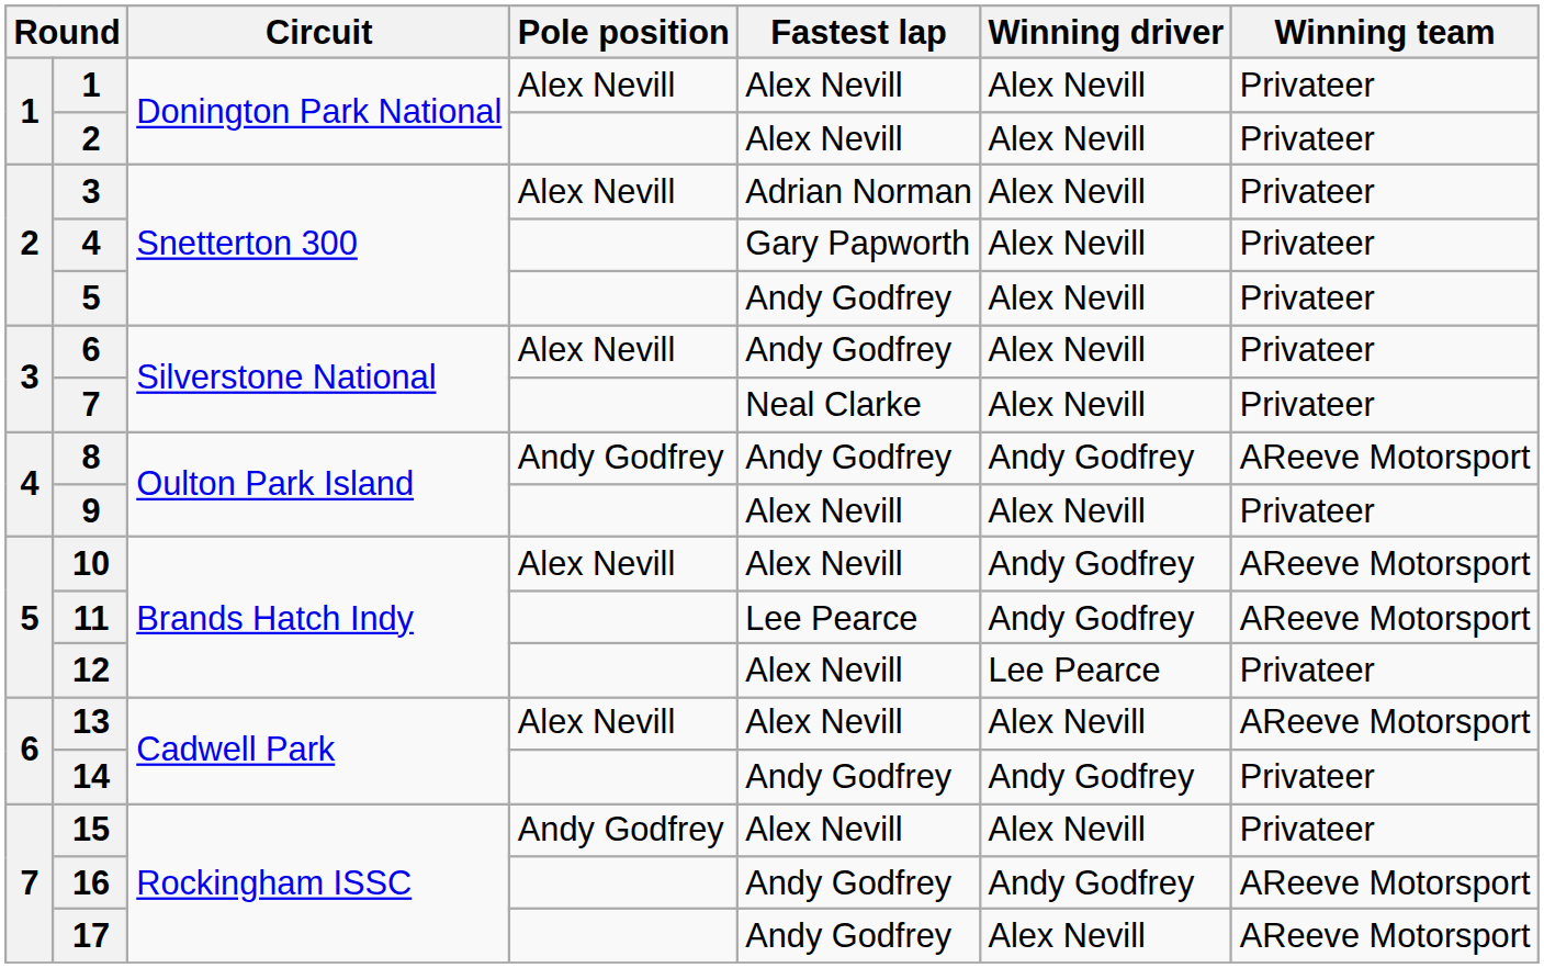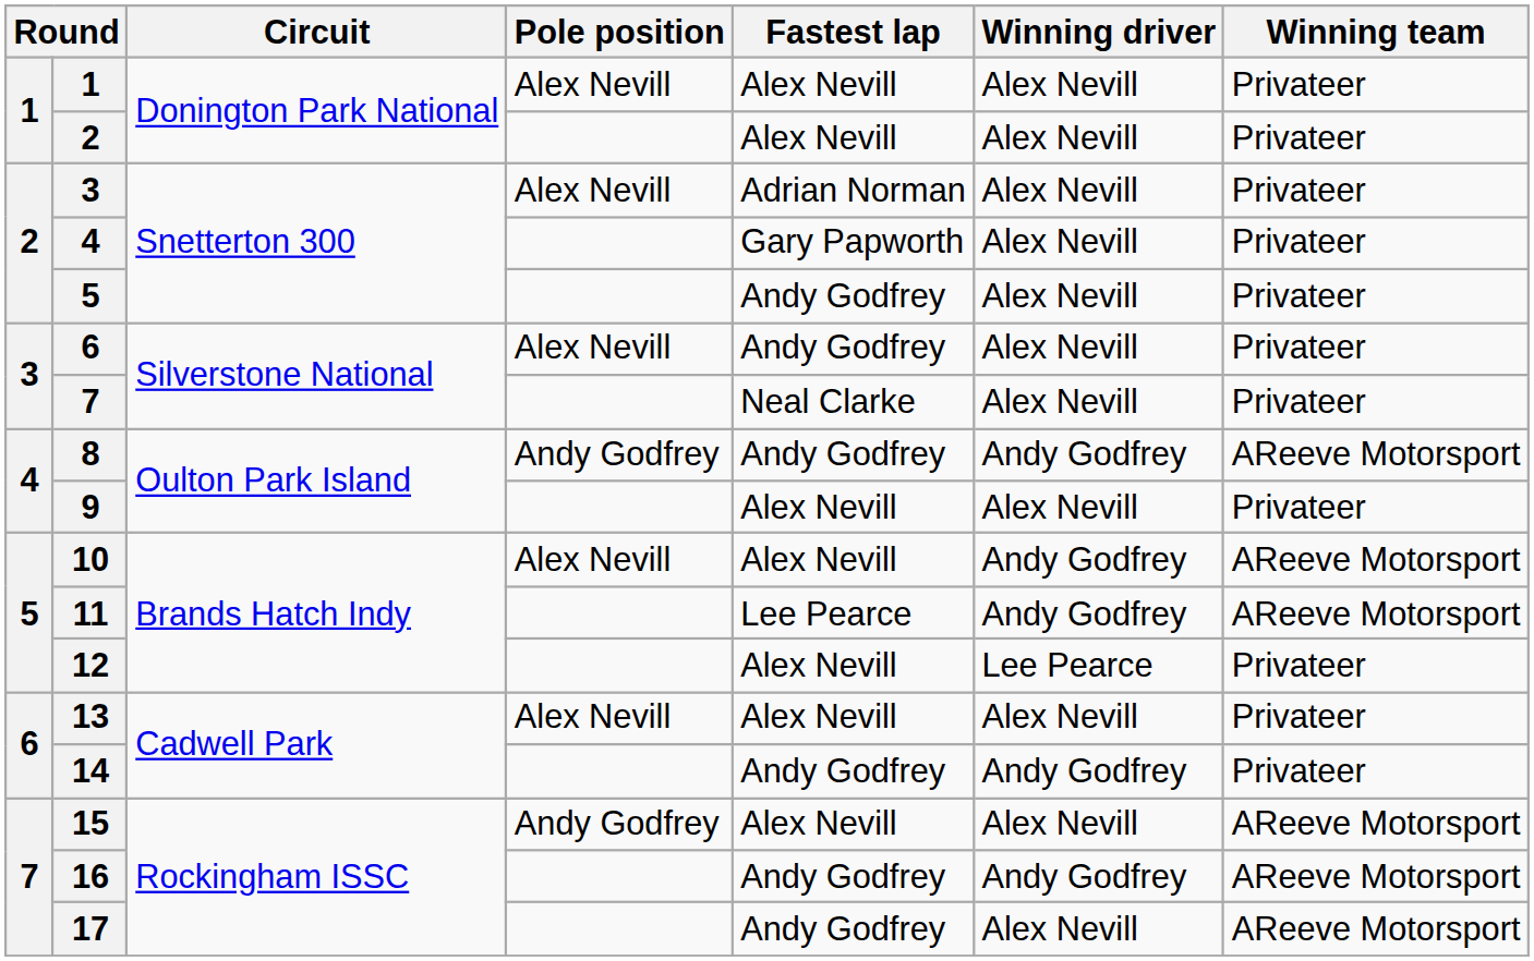13 | Winning team: AReeve Motorsport -> Privateer
15 | Winning team: Privateer -> AReeve Motorsport
